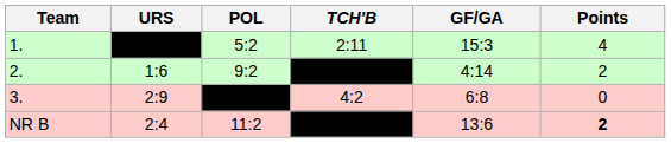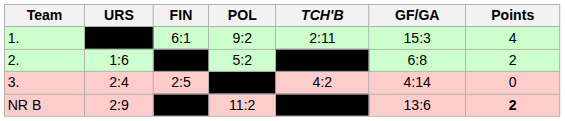+ column: FIN | 6:1 | 2:5
1. | POL: 5:2 -> 9:2
2. | POL: 9:2 -> 5:2
2. | GF/GA: 4:14 -> 6:8
3. | URS: 2:9 -> 2:4
3. | GF/GA: 6:8 -> 4:14
NR B | URS: 2:4 -> 2:9
